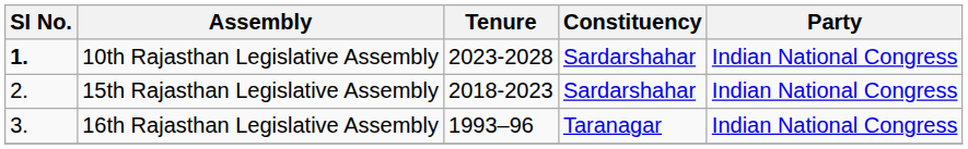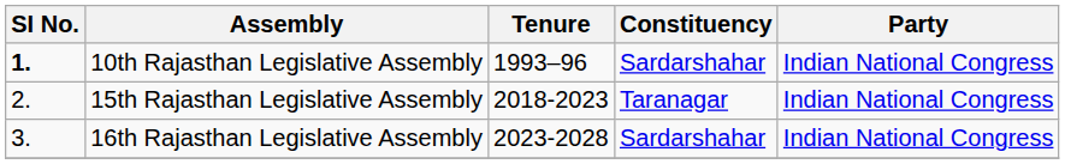10th Rajasthan Legislative Assembly | Tenure: 2023-2028 -> 1993–96
15th Rajasthan Legislative Assembly | Constituency: Sardarshahar -> Taranagar
16th Rajasthan Legislative Assembly | Tenure: 1993–96 -> 2023-2028
16th Rajasthan Legislative Assembly | Constituency: Taranagar -> Sardarshahar
